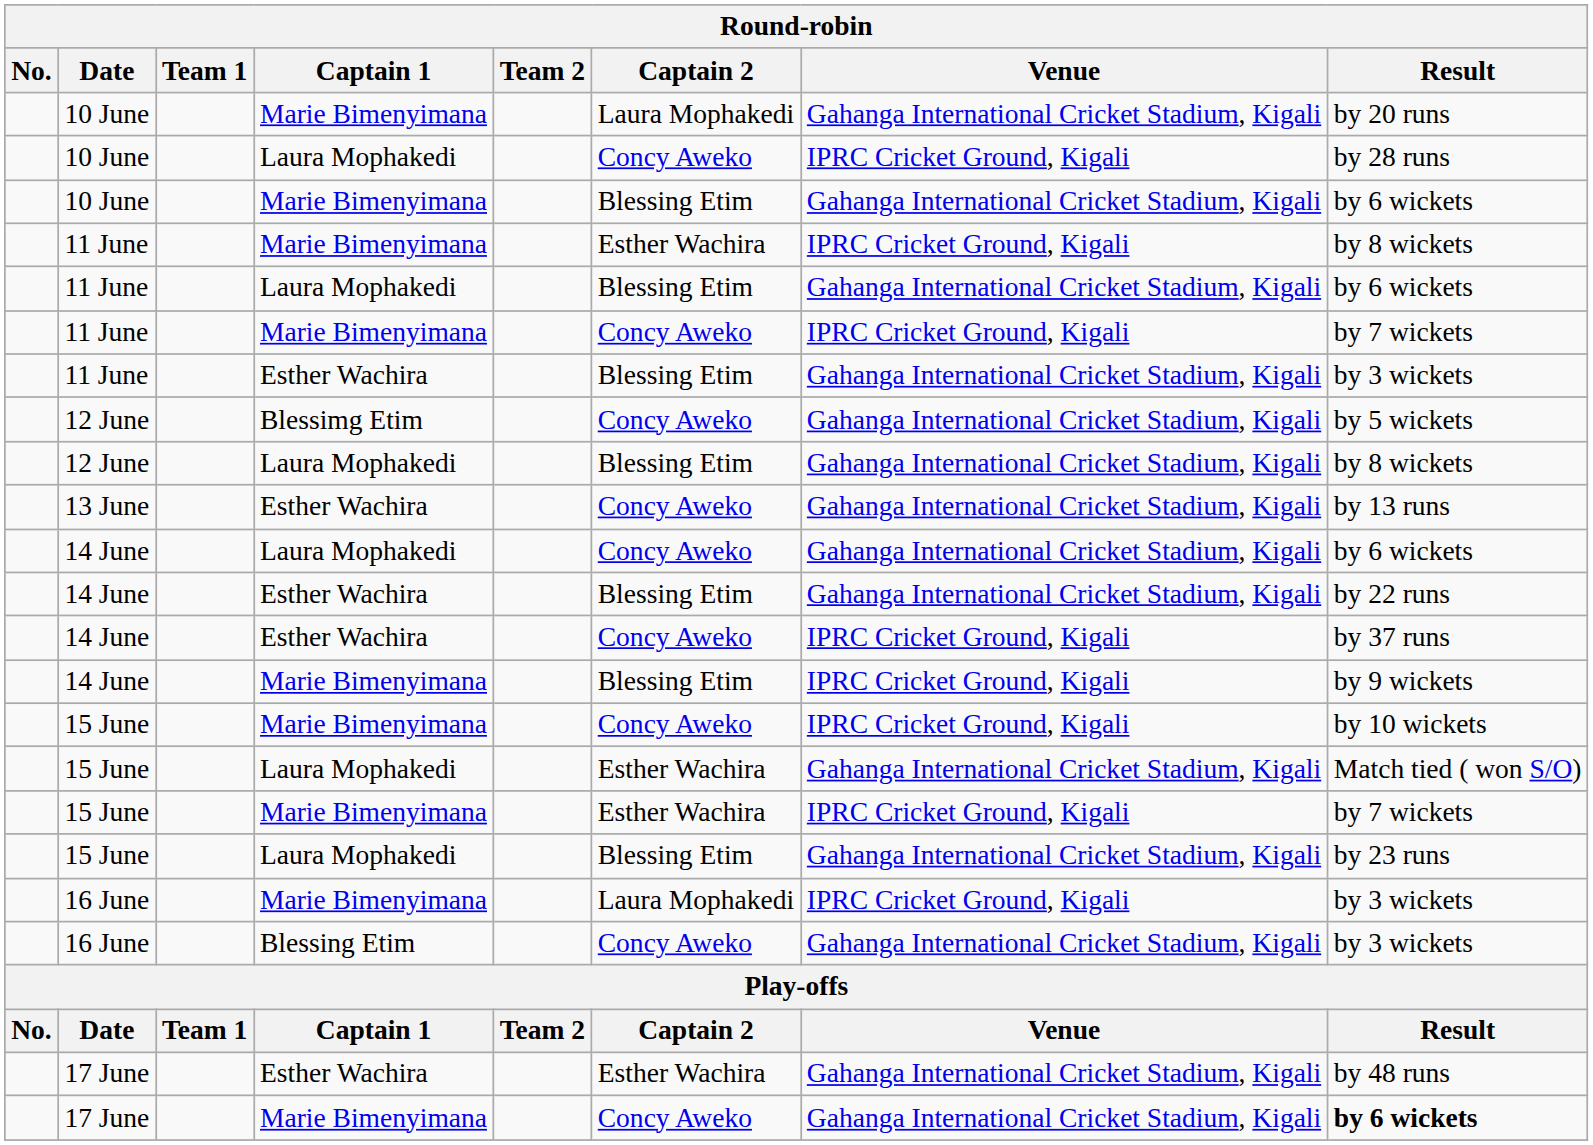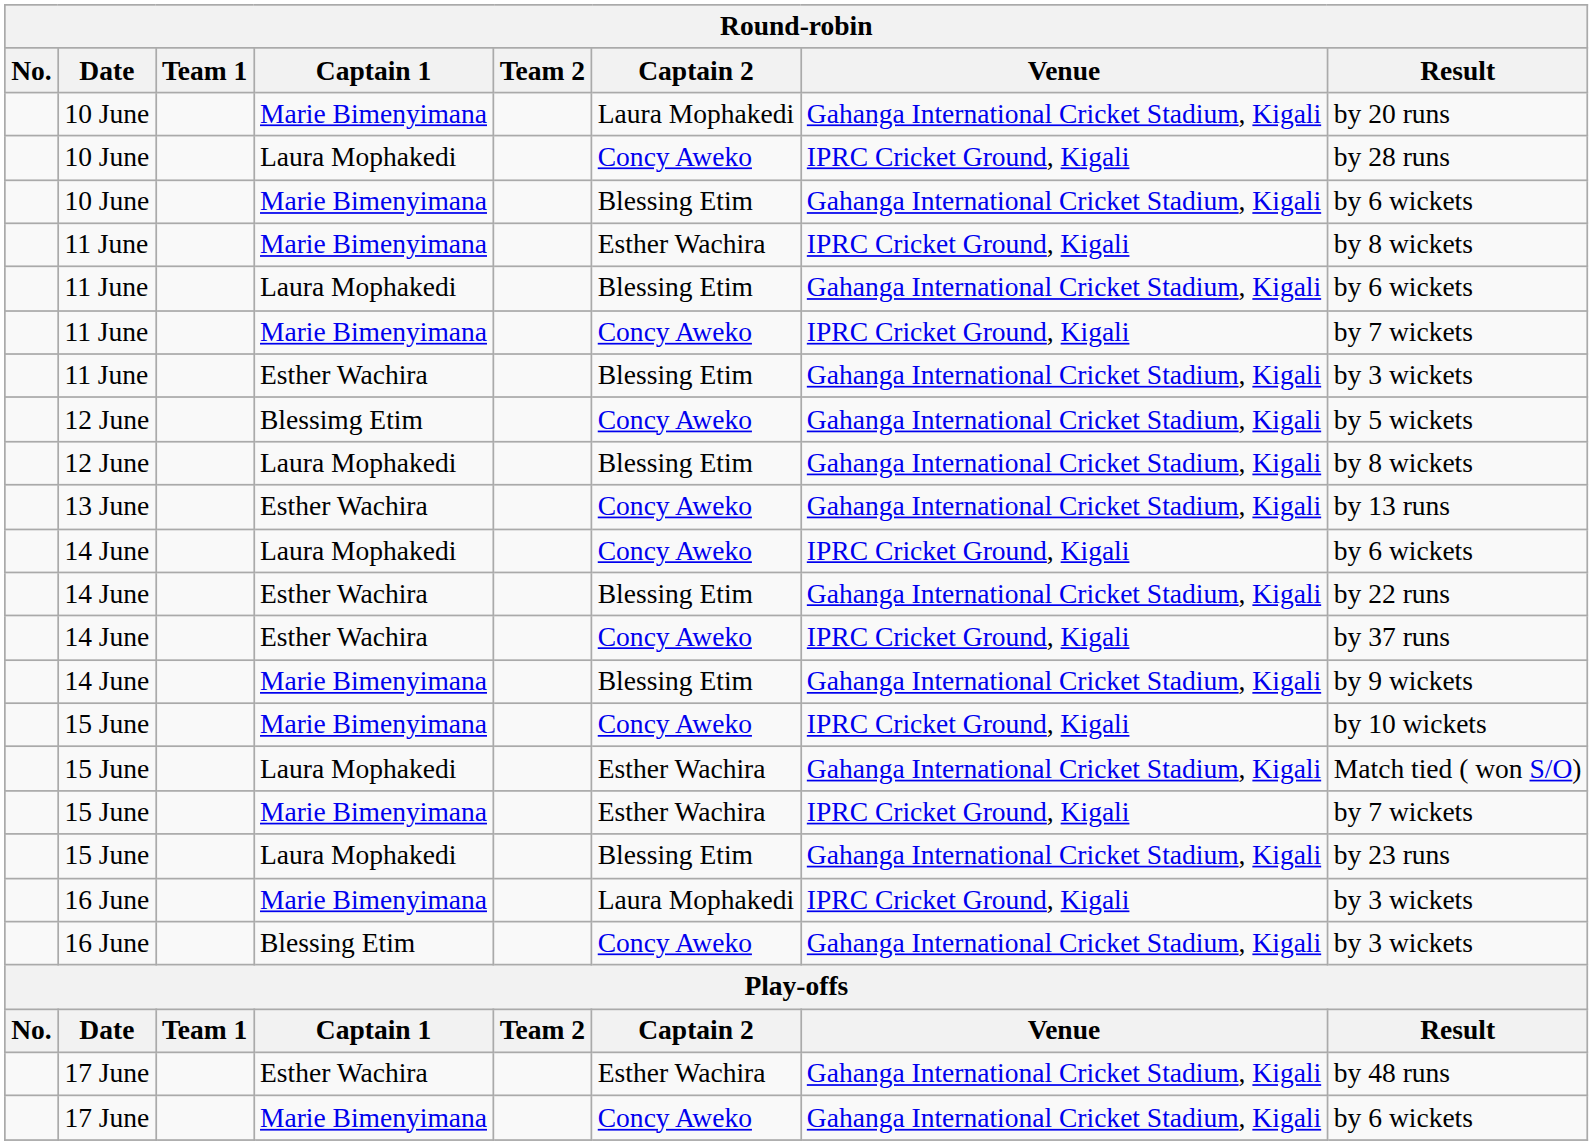14 June / Laura Mophakedi | Venue: Gahanga International Cricket Stadium, Kigali -> IPRC Cricket Ground, Kigali
14 June / Marie Bimenyimana | Venue: IPRC Cricket Ground, Kigali -> Gahanga International Cricket Stadium, Kigali
17 June / Marie Bimenyimana | Result: bold -> normal
